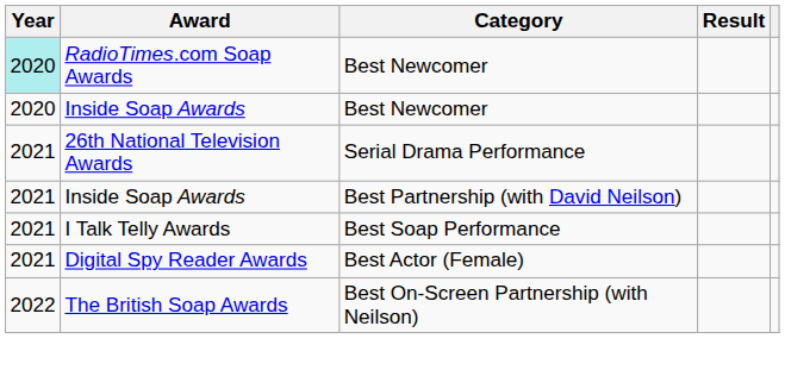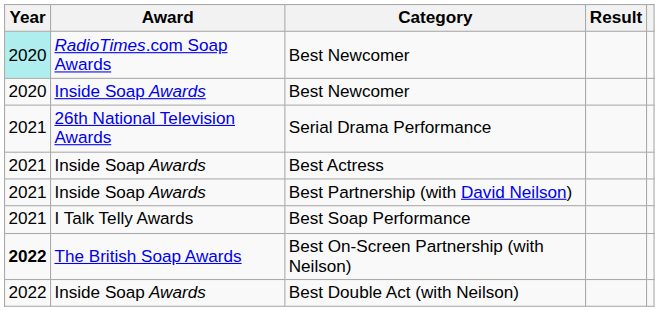+ row: 2021 | Inside Soap Awards | Best Actress
- row: 2021 | Digital Spy Reader Awards | Best Actor (Female)
Best On-Screen Partnership (with Neilson) | Year: normal -> bold
+ row: 2022 | Inside Soap Awards | Best Double Act (with Neilson)
